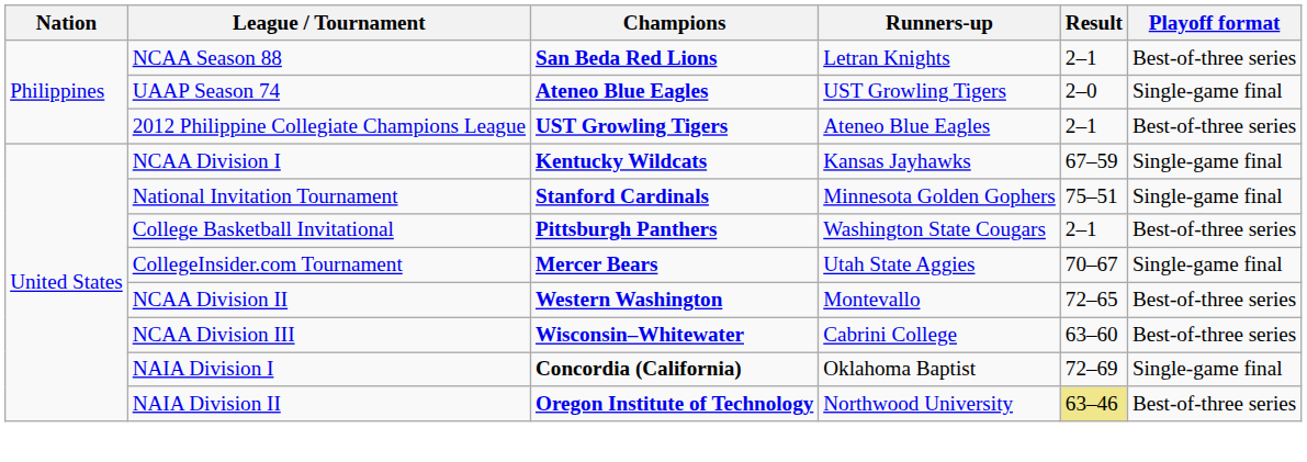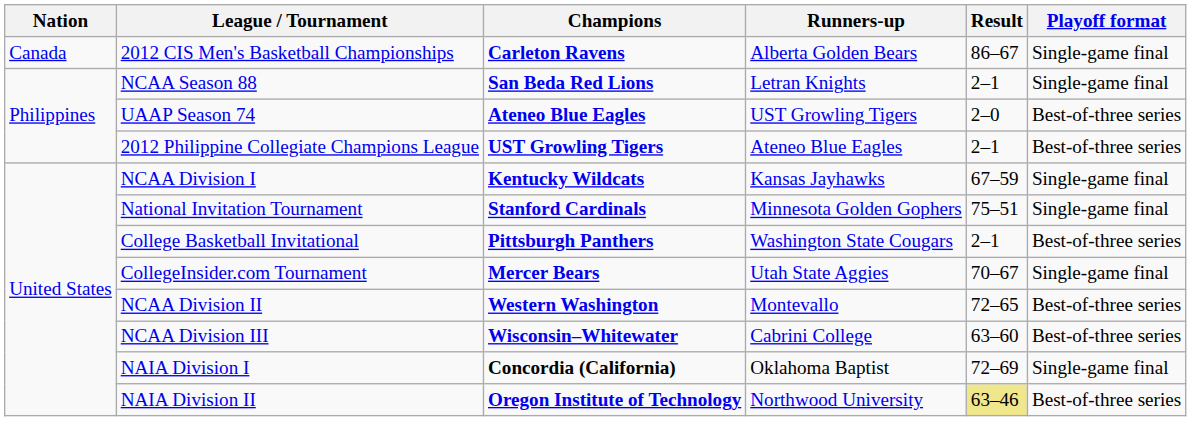+ row: Canada | 2012 CIS Men's Basketball Championships | Carleton Ravens | Alberta Golden Bears | 86–67 | Single-game final
NCAA Season 88 | Playoff format: Best-of-three series -> Single-game final
UAAP Season 74 | Playoff format: Single-game final -> Best-of-three series
